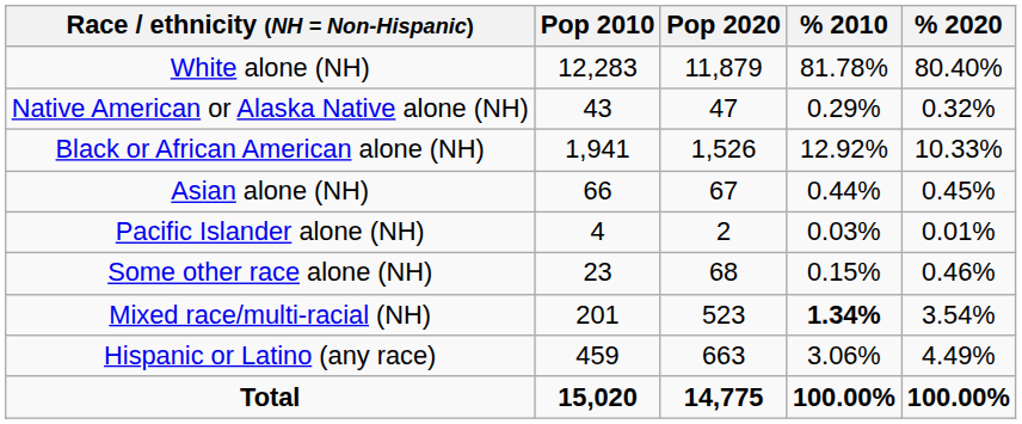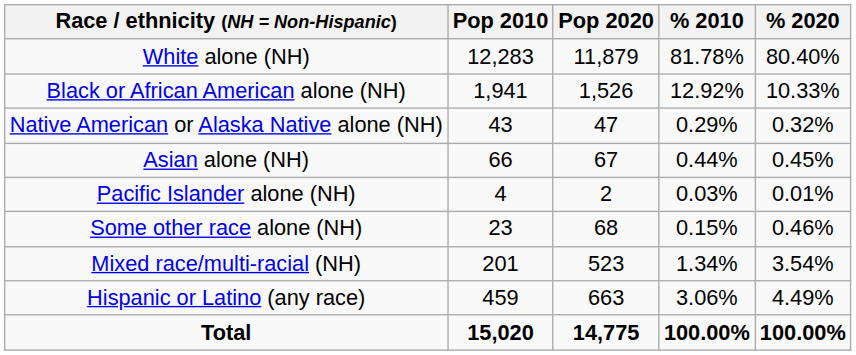rows swapped: Black or African American alone (NH) <-> Native American or Alaska Native alone (NH)
Mixed race/multi-racial (NH) | % 2010: bold -> normal
